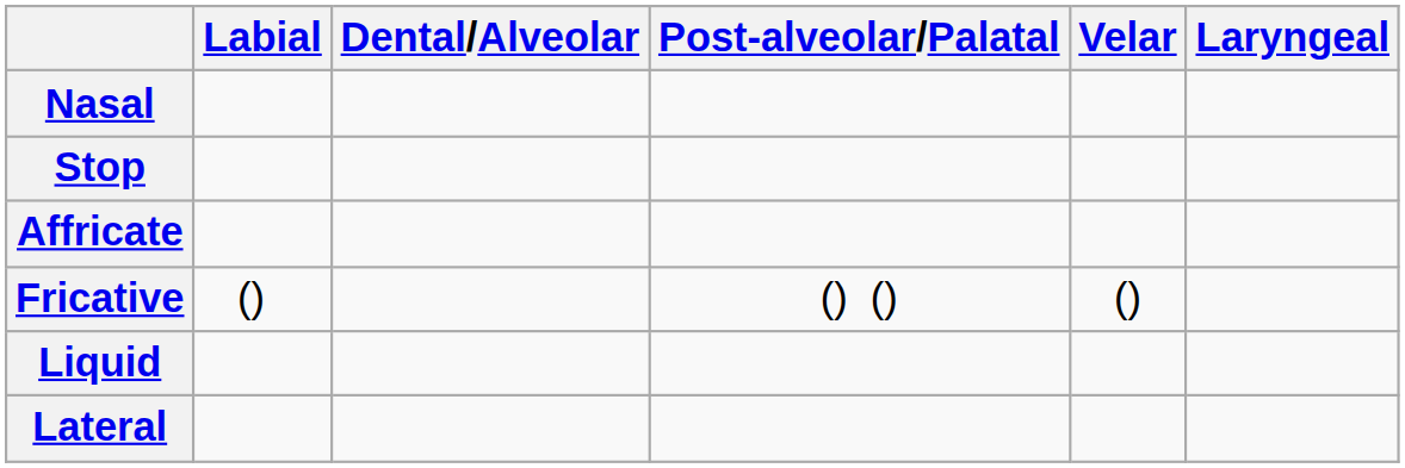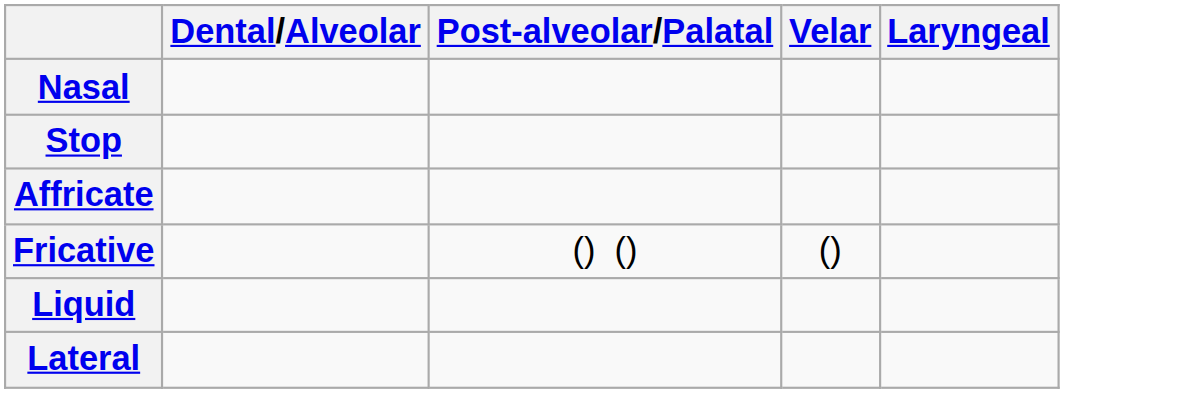- column: Labial | ()
